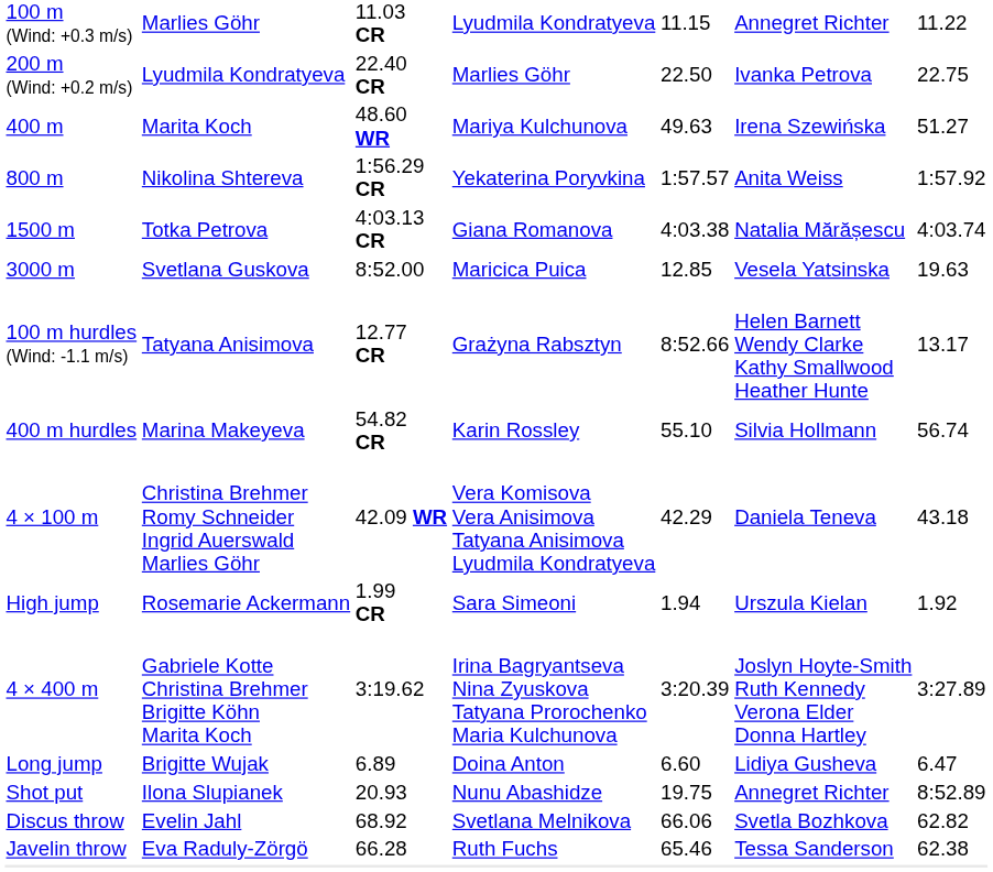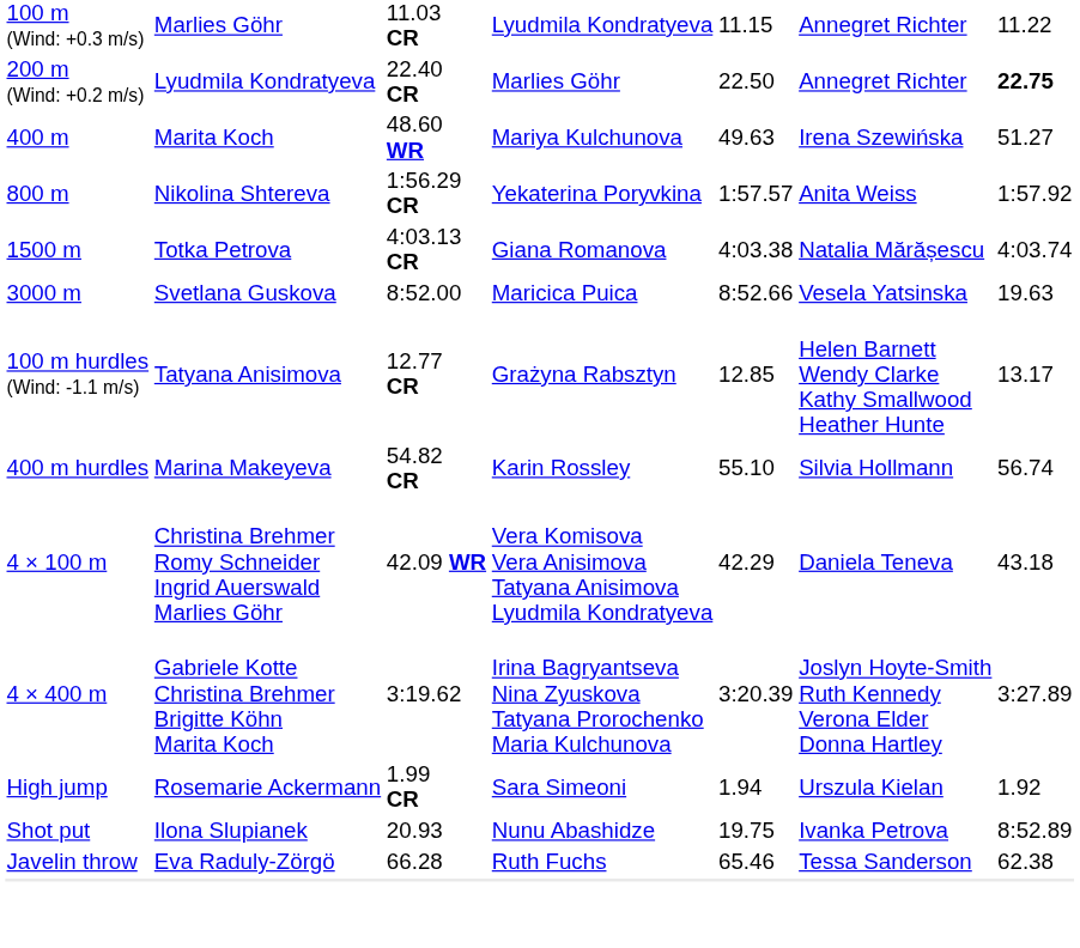200 m (Wind: +0.2 m/s) | column 6: Ivanka Petrova -> Annegret Richter
200 m (Wind: +0.2 m/s) | column 7: normal -> bold
3000 m | column 5: 12.85 -> 8:52.66
100 m hurdles (Wind: -1.1 m/s) | column 5: 8:52.66 -> 12.85
rows swapped: 4 × 400 m <-> High jump
- row: Long jump | Brigitte Wujak | 6.89 | Doina Anton | 6.60 | Lidiya Gusheva | 6.47
Shot put | column 6: Annegret Richter -> Ivanka Petrova
- row: Discus throw | Evelin Jahl | 68.92 | Svetlana Melnikova | 66.06 | Svetla Bozhkova | 62.82
